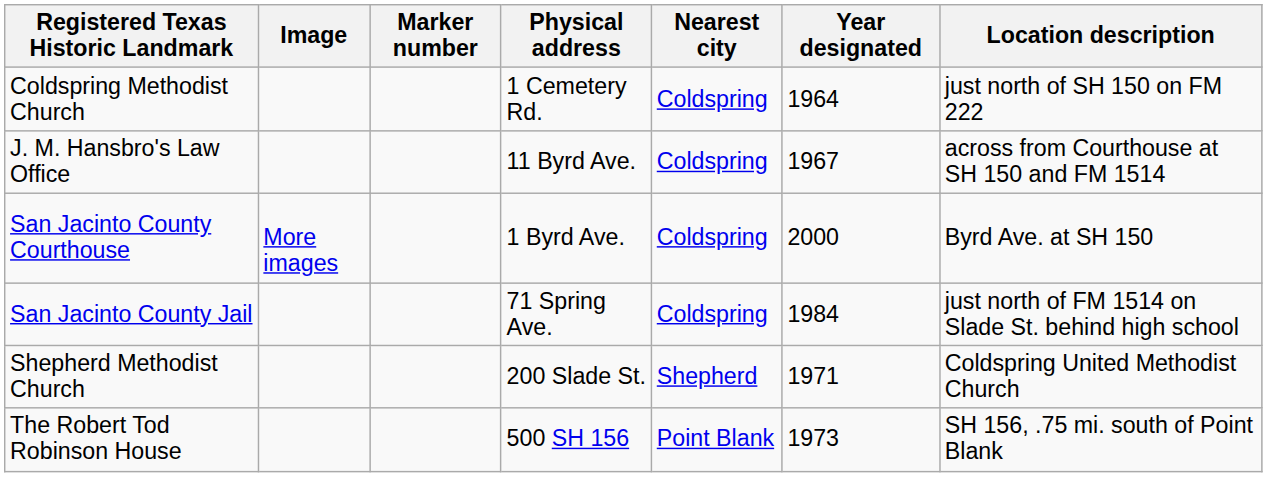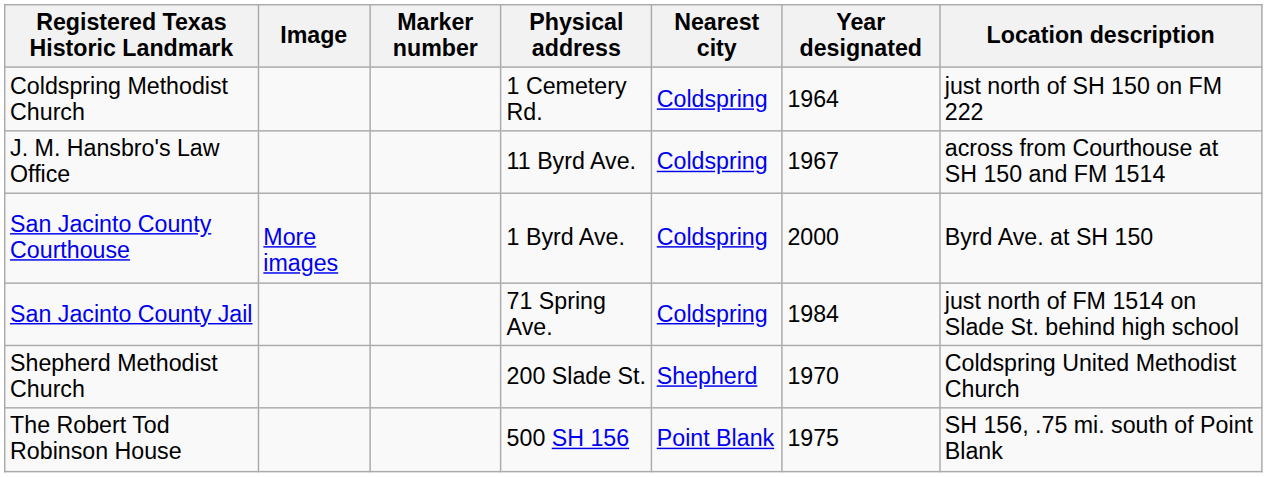Shepherd Methodist Church | Year designated: 1971 -> 1970
The Robert Tod Robinson House | Year designated: 1973 -> 1975
